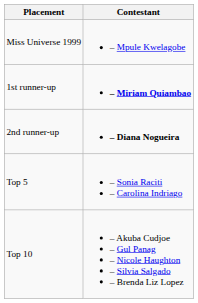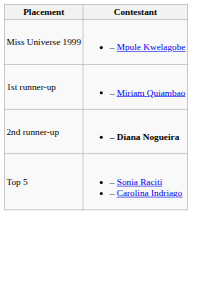1st runner-up | Contestant: bold -> normal
- row: Top 10 | – Akuba Cudjoe – Gul Panag – Nicole Haughton – Silvia Salgado – Brenda Liz Lopez
